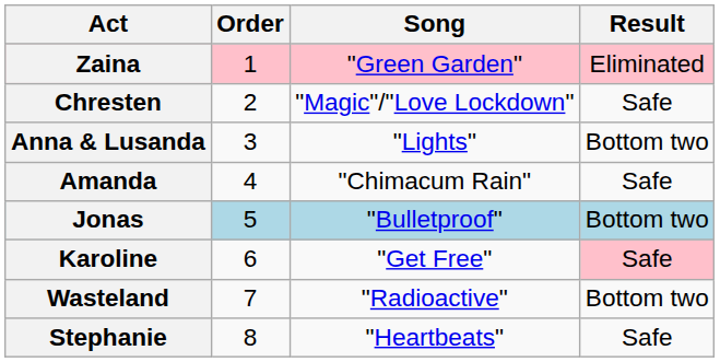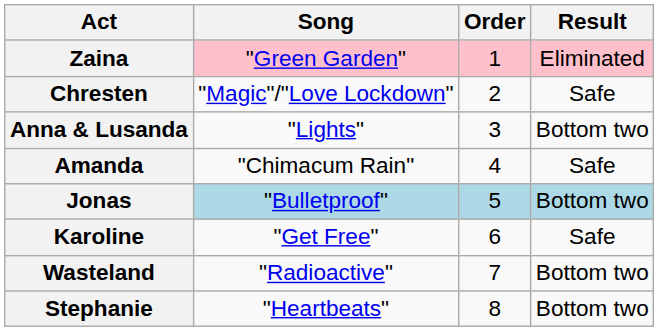columns swapped: Order <-> Song
Karoline | Result: pink background -> no background
Stephanie | Result: Safe -> Bottom two
